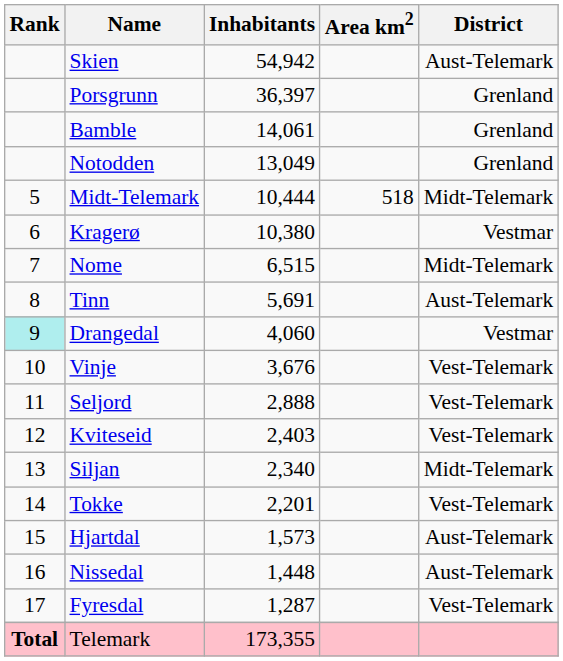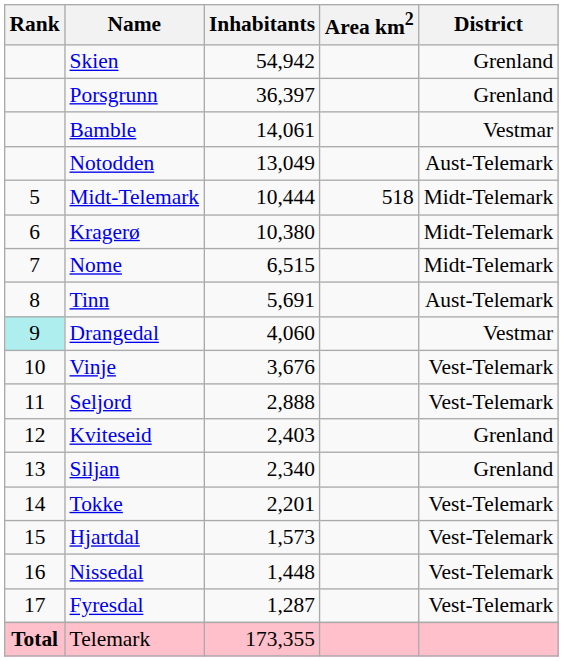Skien | District: Aust-Telemark -> Grenland
Bamble | District: Grenland -> Vestmar
Notodden | District: Grenland -> Aust-Telemark
Kragerø | District: Vestmar -> Midt-Telemark
Kviteseid | District: Vest-Telemark -> Grenland
Siljan | District: Midt-Telemark -> Grenland
Hjartdal | District: Aust-Telemark -> Vest-Telemark
Nissedal | District: Aust-Telemark -> Vest-Telemark
